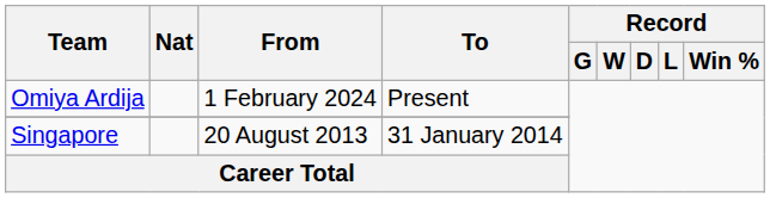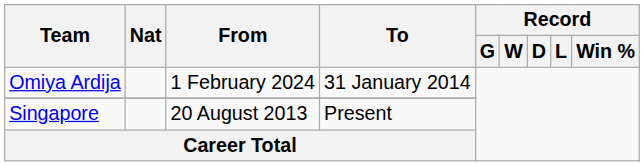Omiya Ardija | To: Present -> 31 January 2014
Singapore | To: 31 January 2014 -> Present
